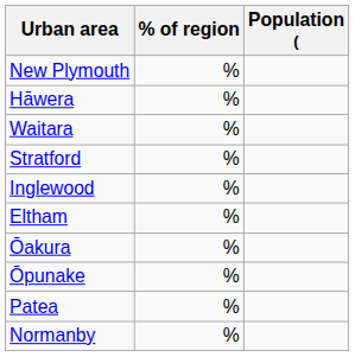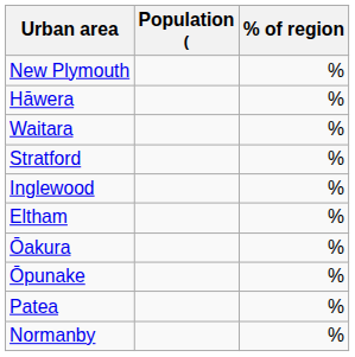columns swapped: Population ( <-> % of region
